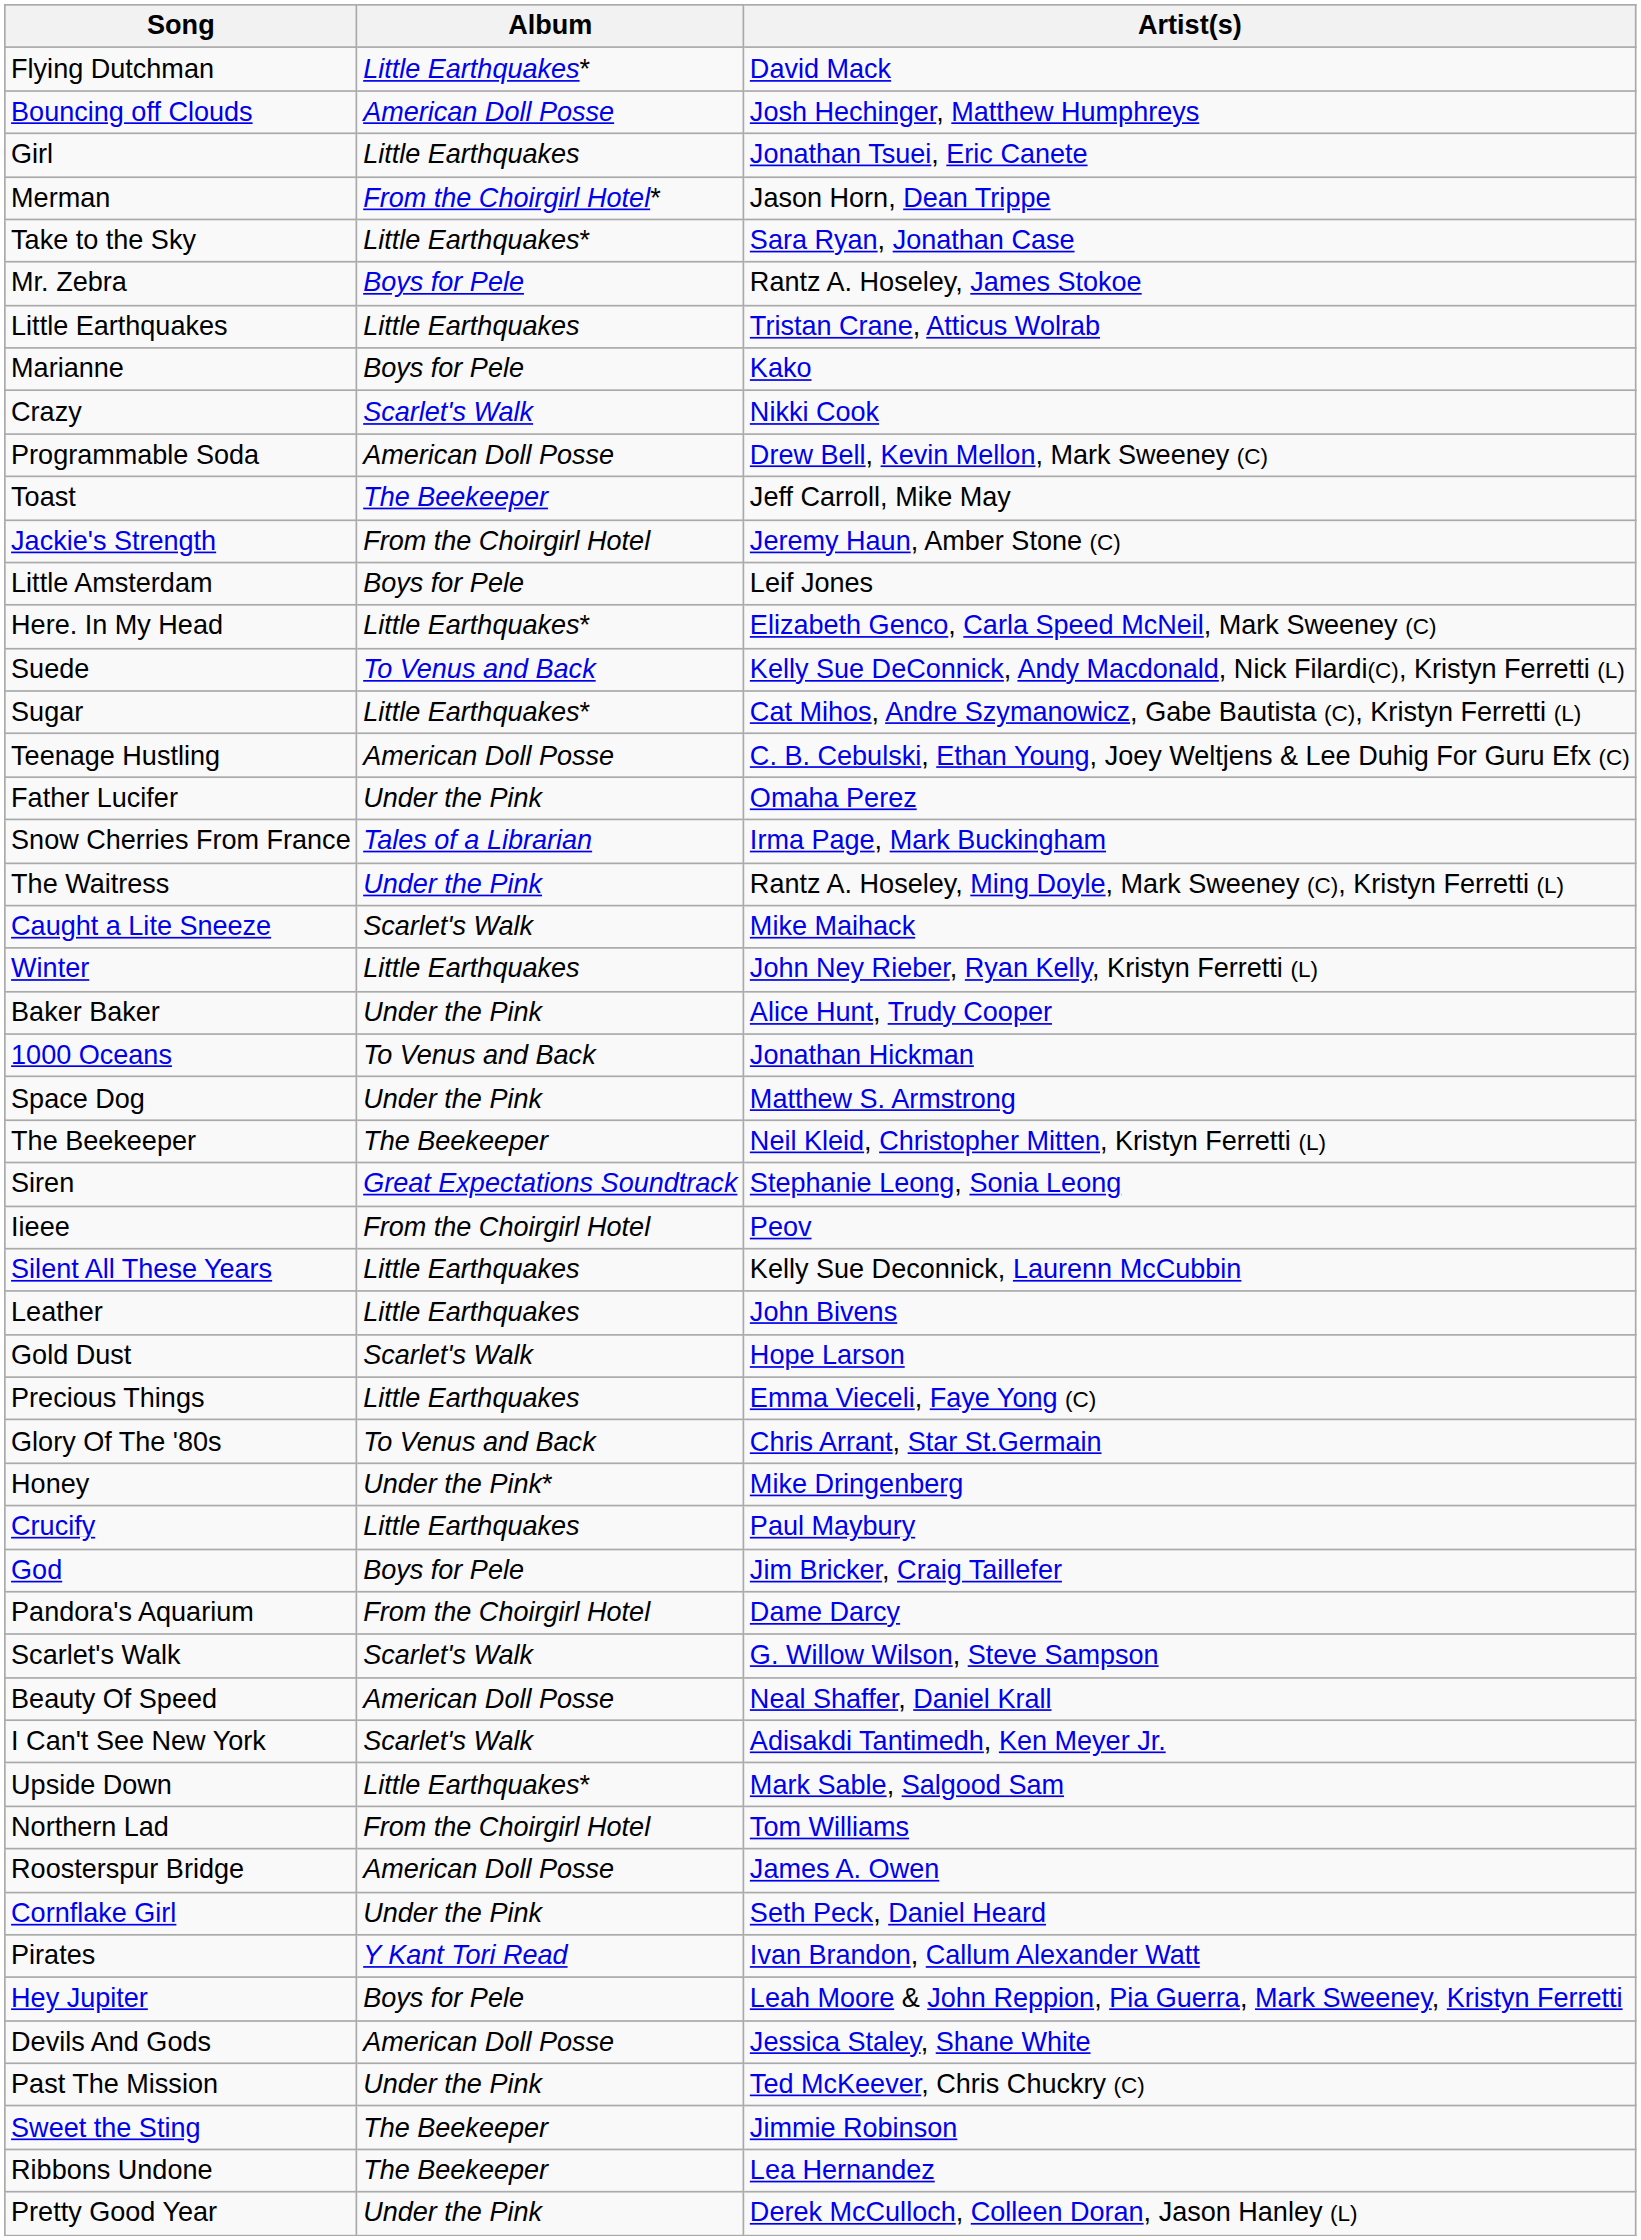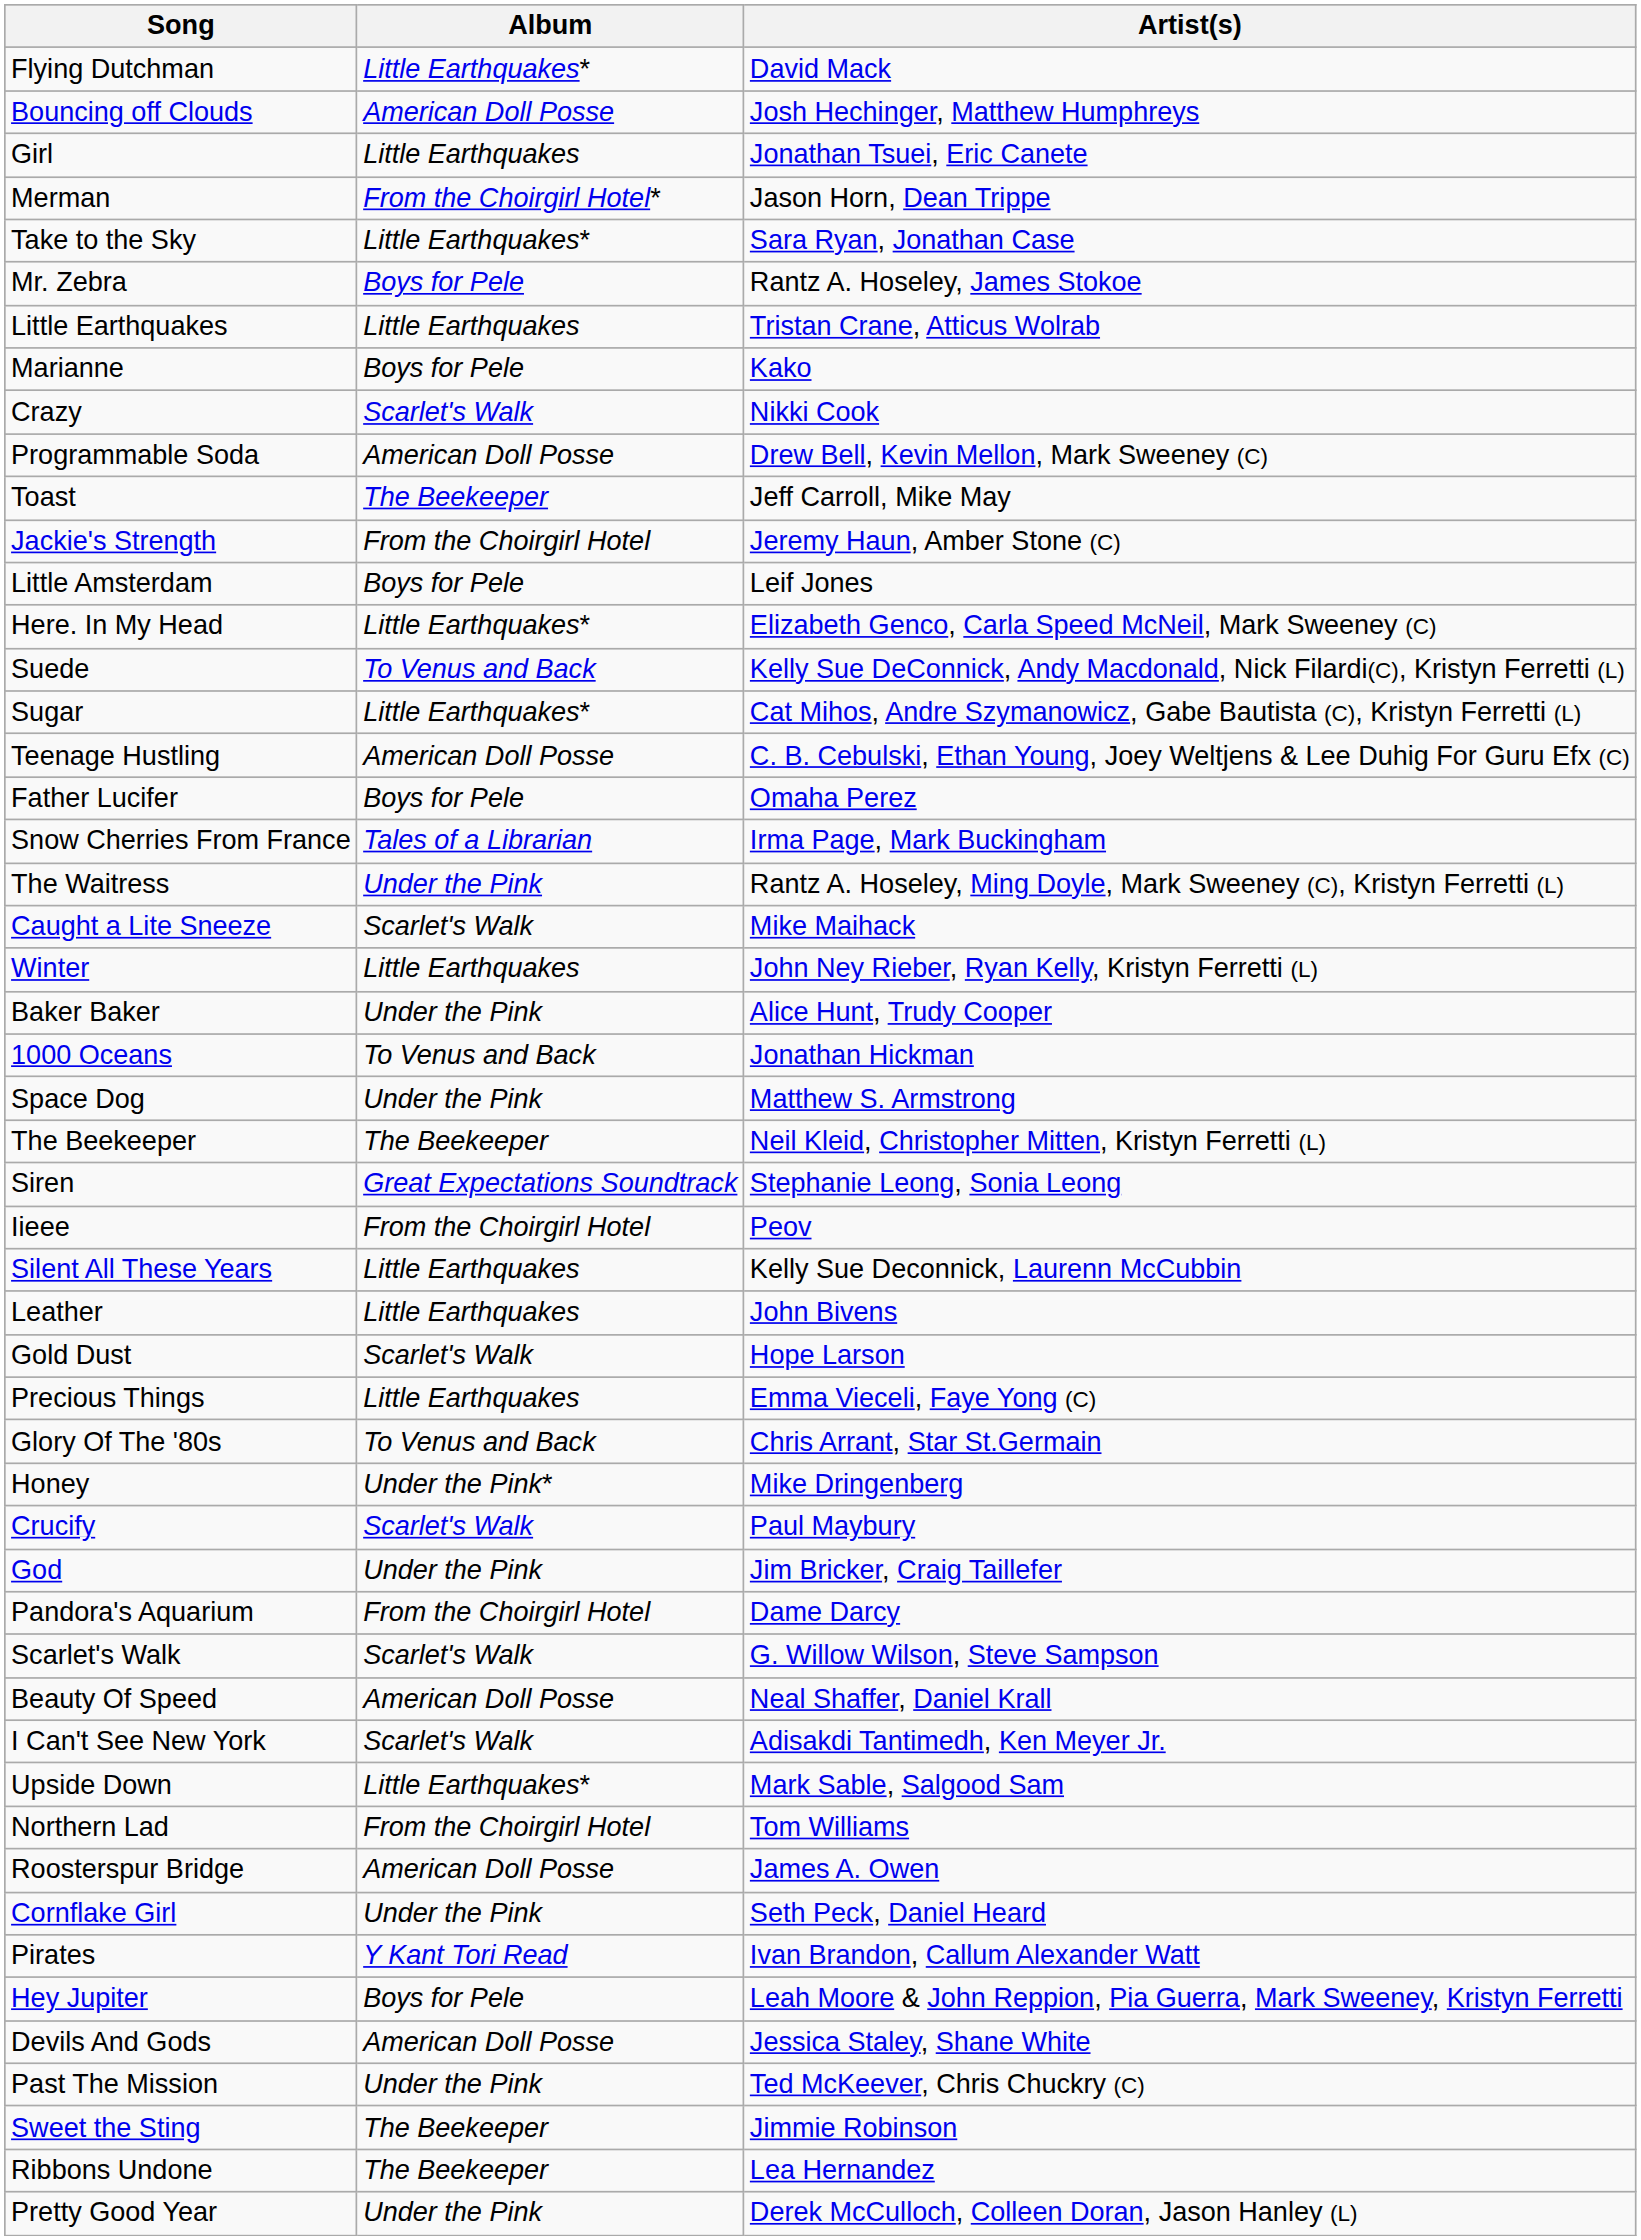Father Lucifer | Album: Under the Pink -> Boys for Pele
Crucify | Album: Little Earthquakes -> Scarlet's Walk
God | Album: Boys for Pele -> Under the Pink
